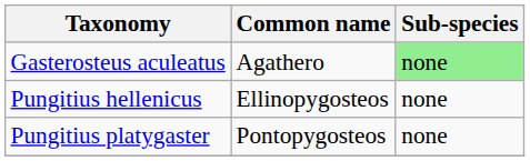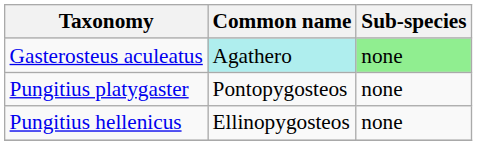Gasterosteus aculeatus | Common name: no background -> paleturquoise background
rows swapped: Pungitius platygaster <-> Pungitius hellenicus
